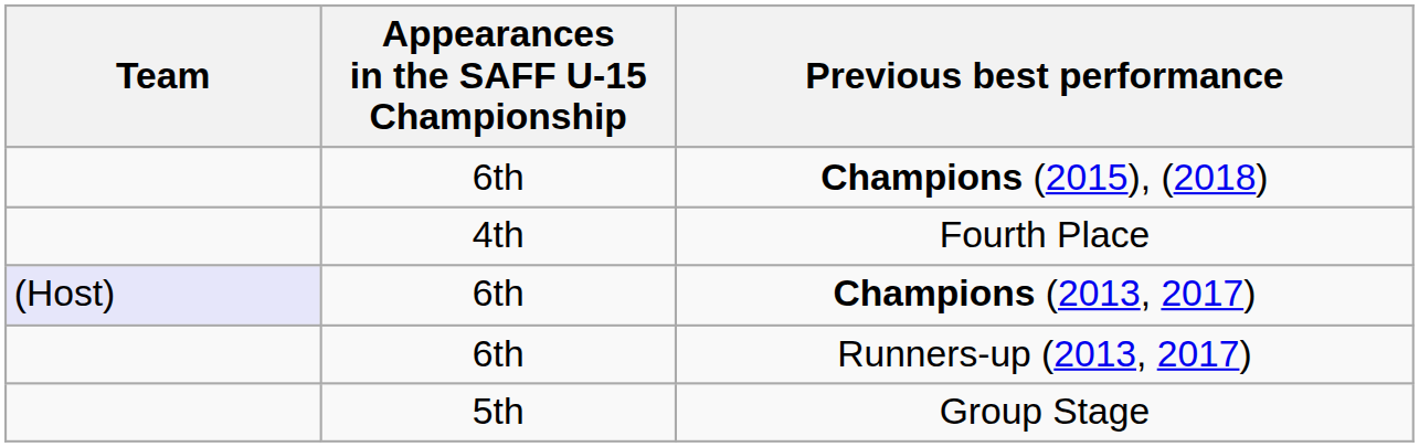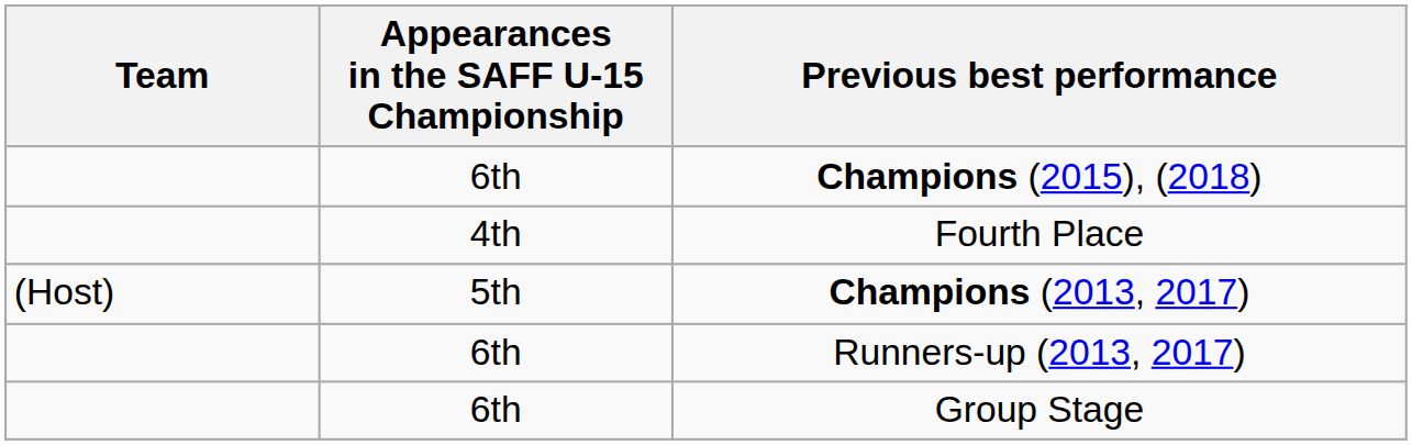Champions (2013, 2017) | Team: lavender background -> no background
Champions (2013, 2017) | Appearances in the SAFF U-15 Championship: 6th -> 5th
Group Stage | Appearances in the SAFF U-15 Championship: 5th -> 6th
